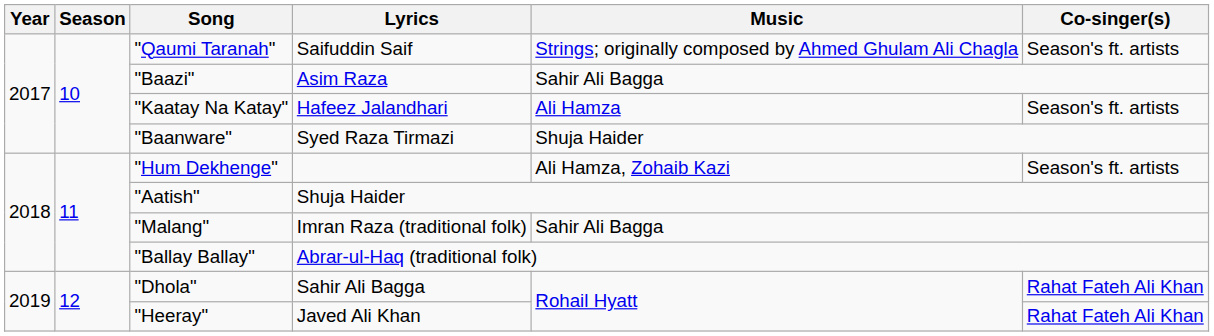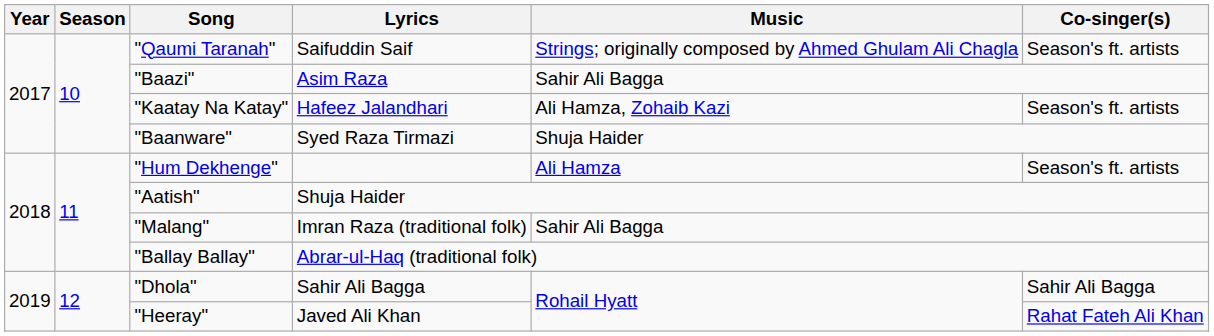"Kaatay Na Katay" | Music: Ali Hamza -> Ali Hamza, Zohaib Kazi
"Hum Dekhenge" | Music: Ali Hamza, Zohaib Kazi -> Ali Hamza
"Dhola" | Co-singer(s): Rahat Fateh Ali Khan -> Sahir Ali Bagga
